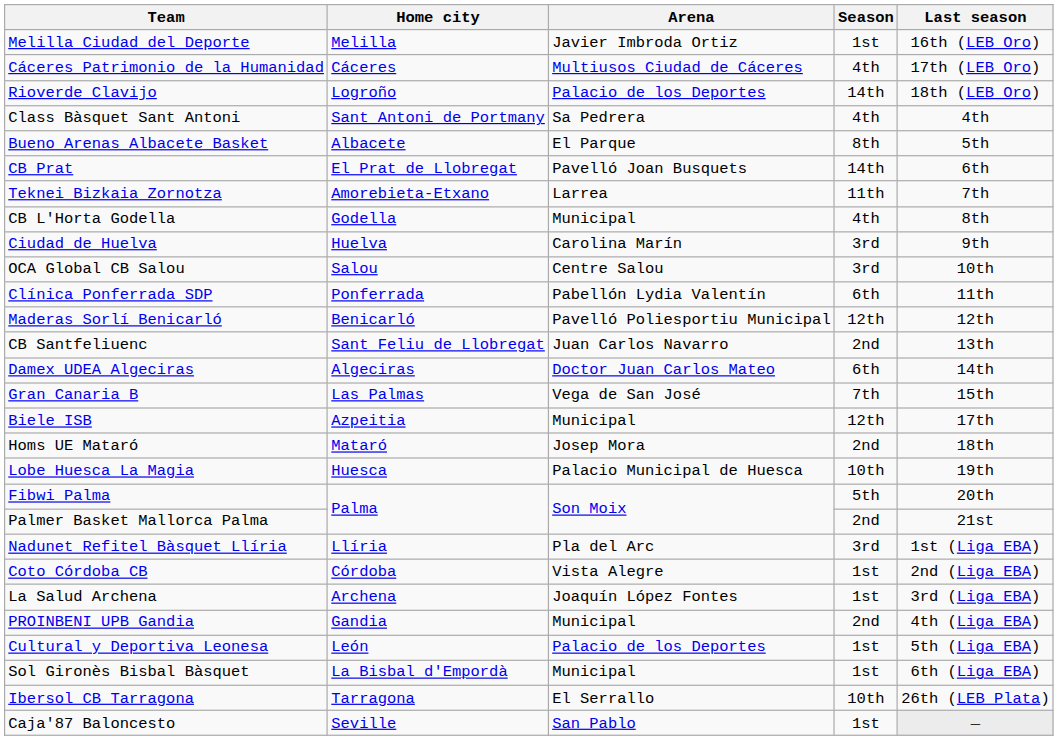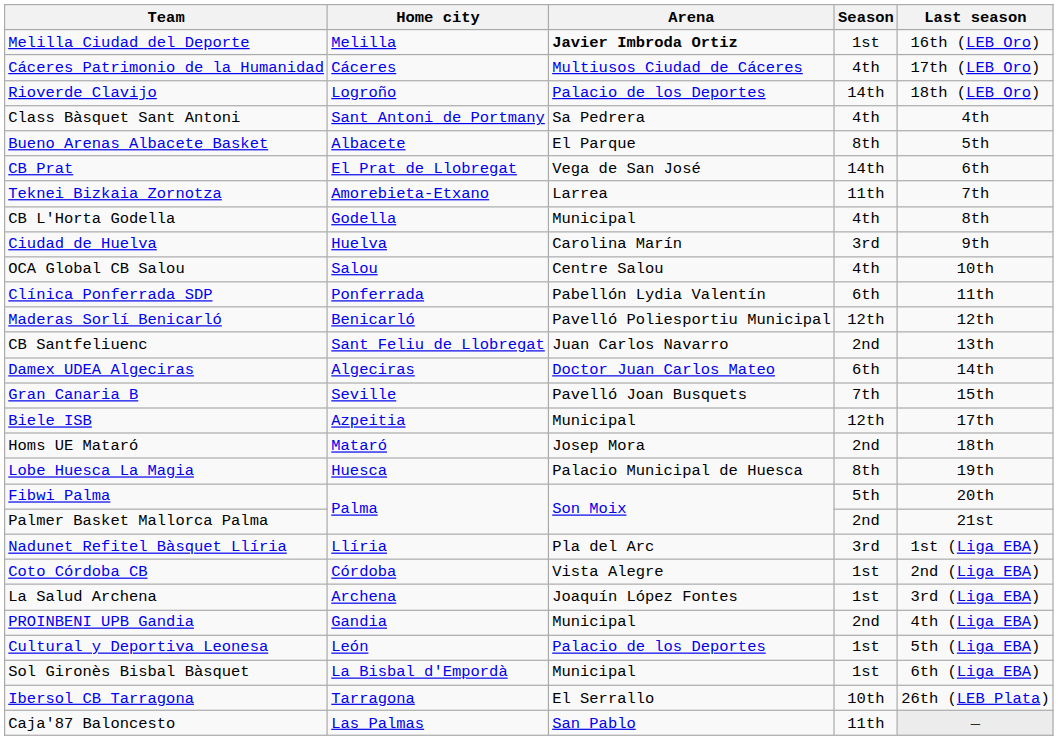Melilla Ciudad del Deporte | Arena: normal -> bold
CB Prat | Arena: Pavelló Joan Busquets -> Vega de San José
OCA Global CB Salou | Season: 3rd -> 4th
Gran Canaria B | Home city: Las Palmas -> Seville
Gran Canaria B | Arena: Vega de San José -> Pavelló Joan Busquets
Lobe Huesca La Magia | Season: 10th -> 8th
Caja'87 Baloncesto | Home city: Seville -> Las Palmas
Caja'87 Baloncesto | Season: 1st -> 11th
